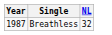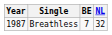+ column: BE | 7
